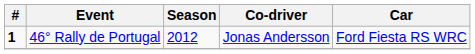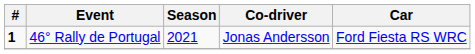46° Rally de Portugal | Season: 2012 -> 2021
